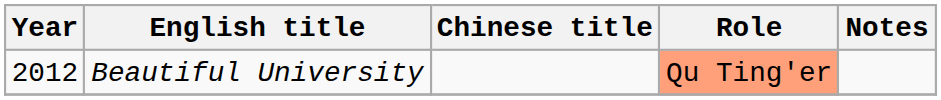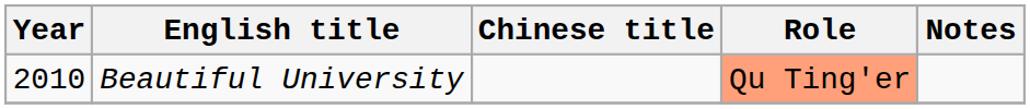Beautiful University | Year: 2012 -> 2010
